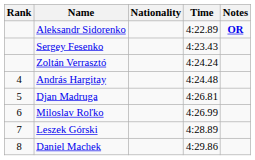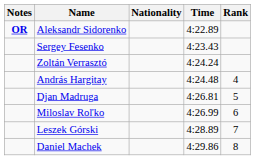columns swapped: Rank <-> Notes
